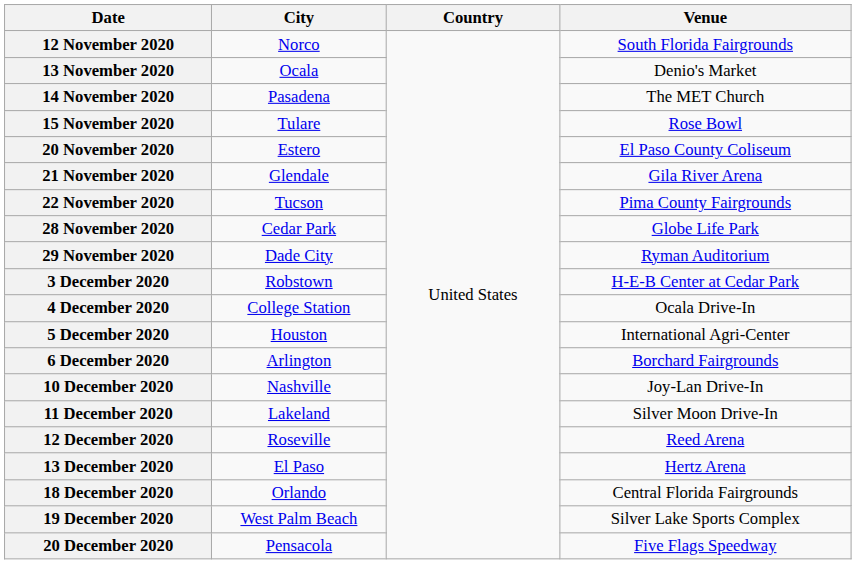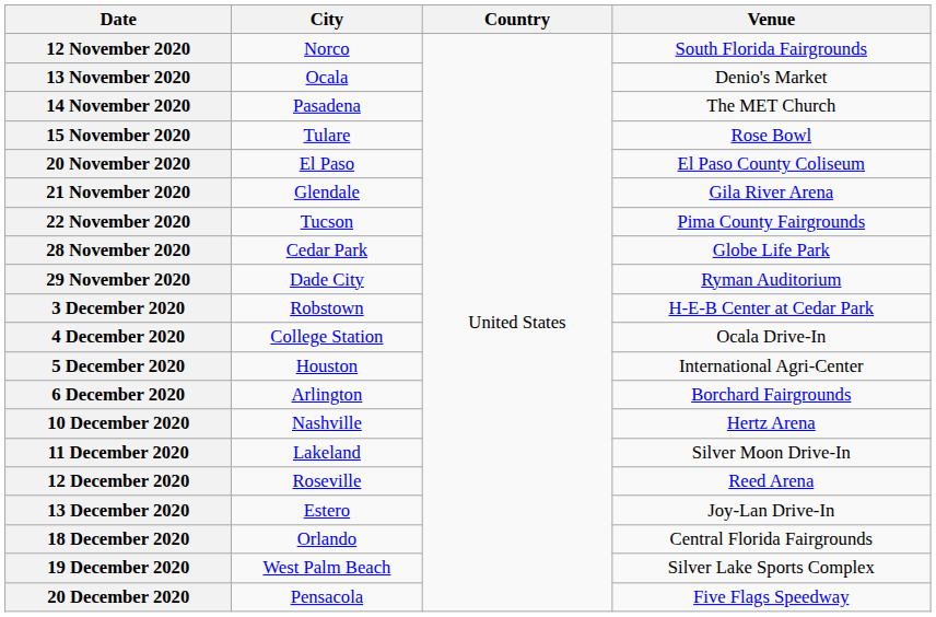20 November 2020 | City: Estero -> El Paso
10 December 2020 | Venue: Joy-Lan Drive-In -> Hertz Arena
13 December 2020 | City: El Paso -> Estero
13 December 2020 | Venue: Hertz Arena -> Joy-Lan Drive-In
